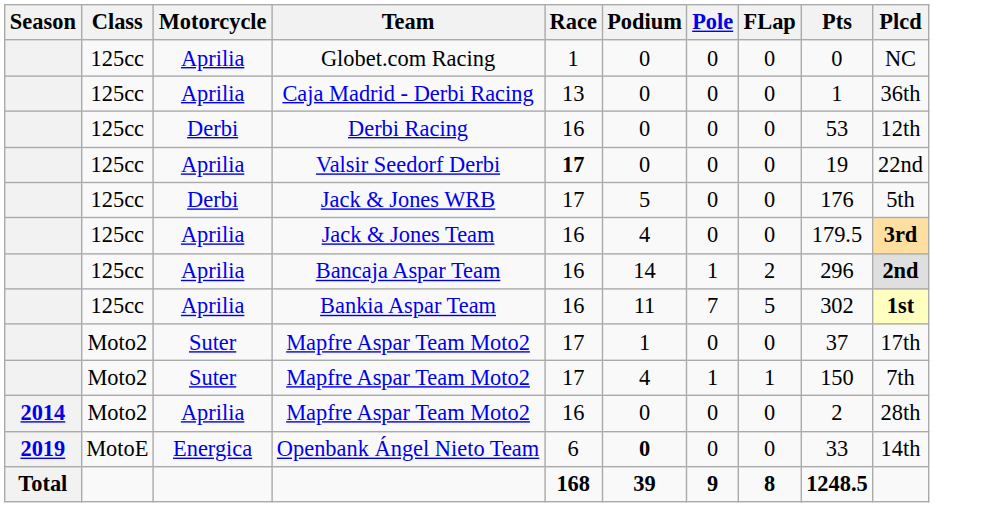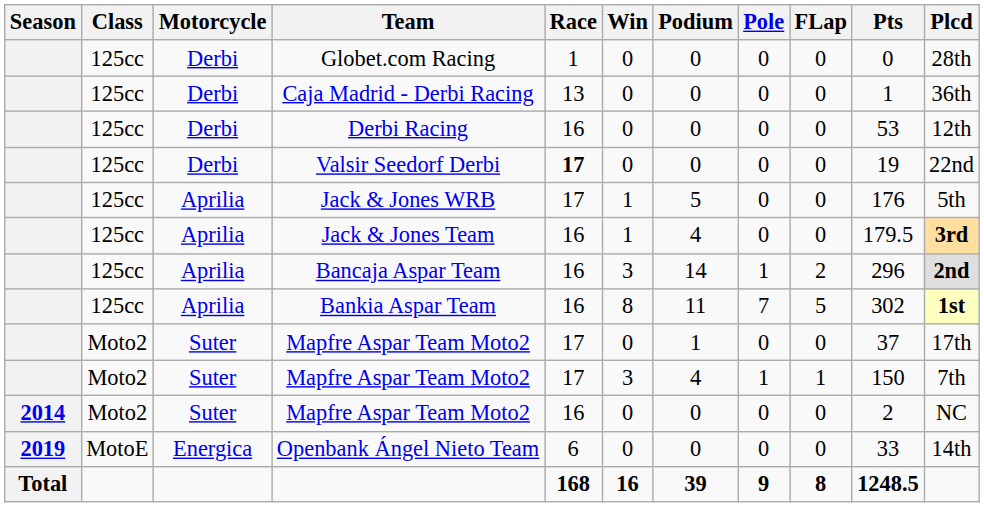+ column: Win | 0 | 0 | 0 | 0 | 1 | 1 | 3 | 8 | 0 | 3 | 0 | 0 | 16
Globet.com Racing | Motorcycle: Aprilia -> Derbi
Globet.com Racing | Plcd: NC -> 28th
Caja Madrid - Derbi Racing | Motorcycle: Aprilia -> Derbi
Valsir Seedorf Derbi | Motorcycle: Aprilia -> Derbi
Jack & Jones WRB | Motorcycle: Derbi -> Aprilia
2014 / Mapfre Aspar Team Moto2 | Motorcycle: Aprilia -> Suter
2014 / Mapfre Aspar Team Moto2 | Plcd: 28th -> NC
Openbank Ángel Nieto Team | Podium: bold -> normal
